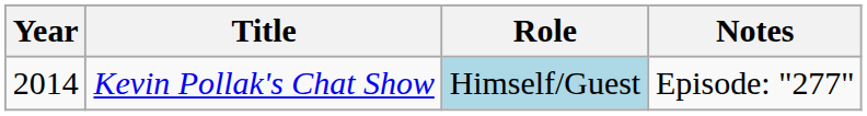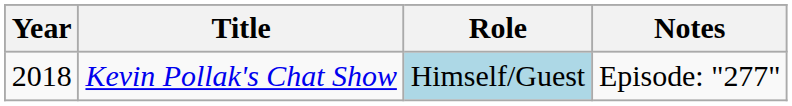Kevin Pollak's Chat Show | Year: 2014 -> 2018
